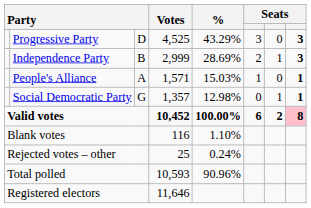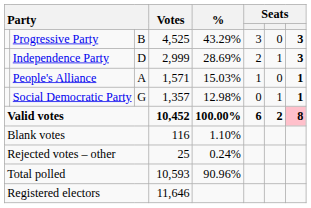Progressive Party | column 3: D -> B
Independence Party | column 3: B -> D
